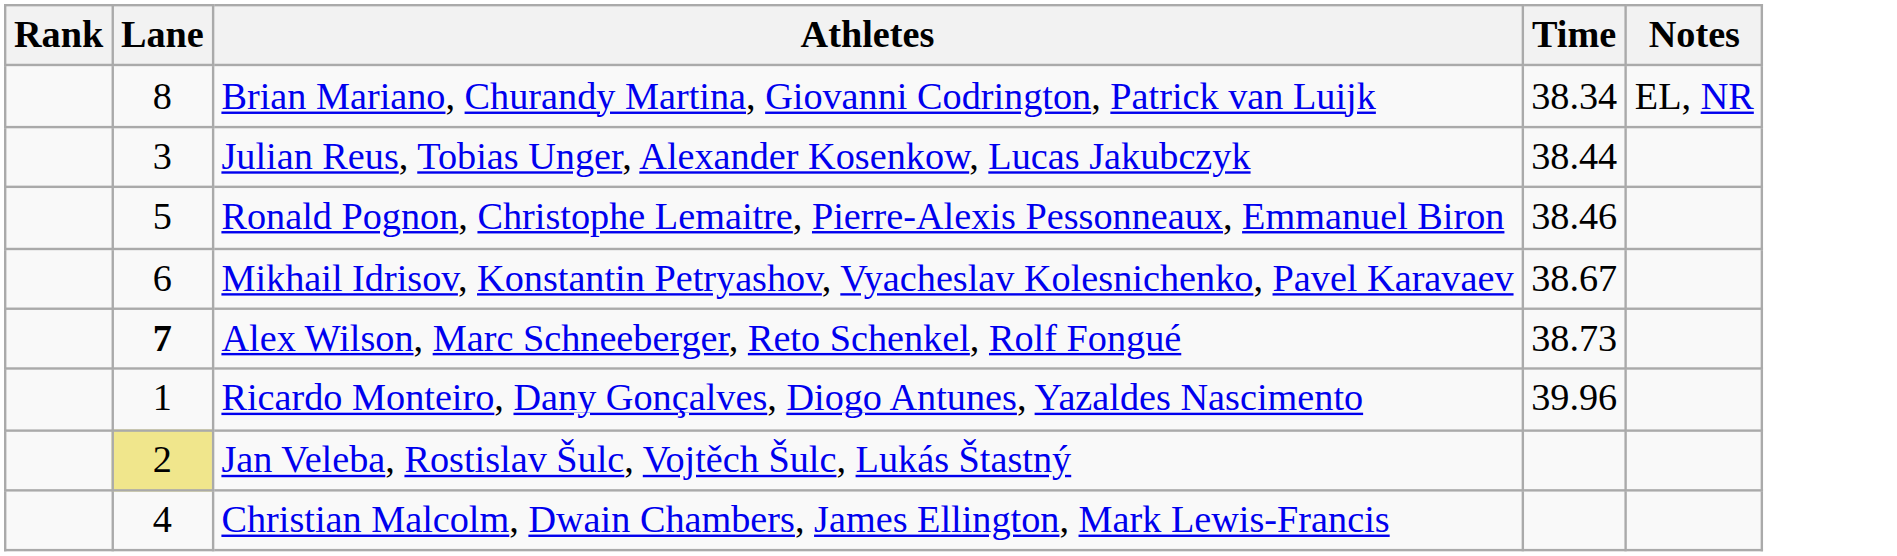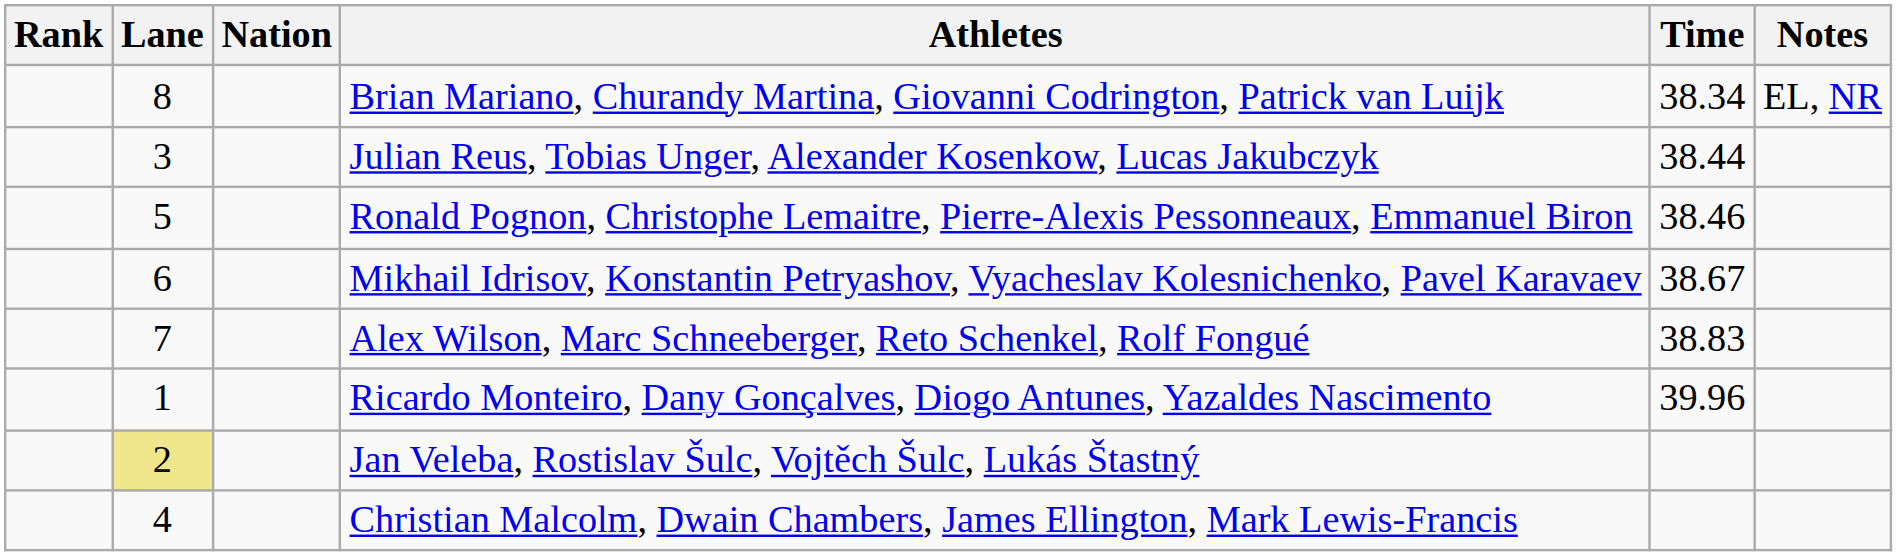+ column: Nation
Alex Wilson, Marc Schneeberger, Reto Schenkel, Rolf Fongué | Lane: bold -> normal
Alex Wilson, Marc Schneeberger, Reto Schenkel, Rolf Fongué | Time: 38.73 -> 38.83
